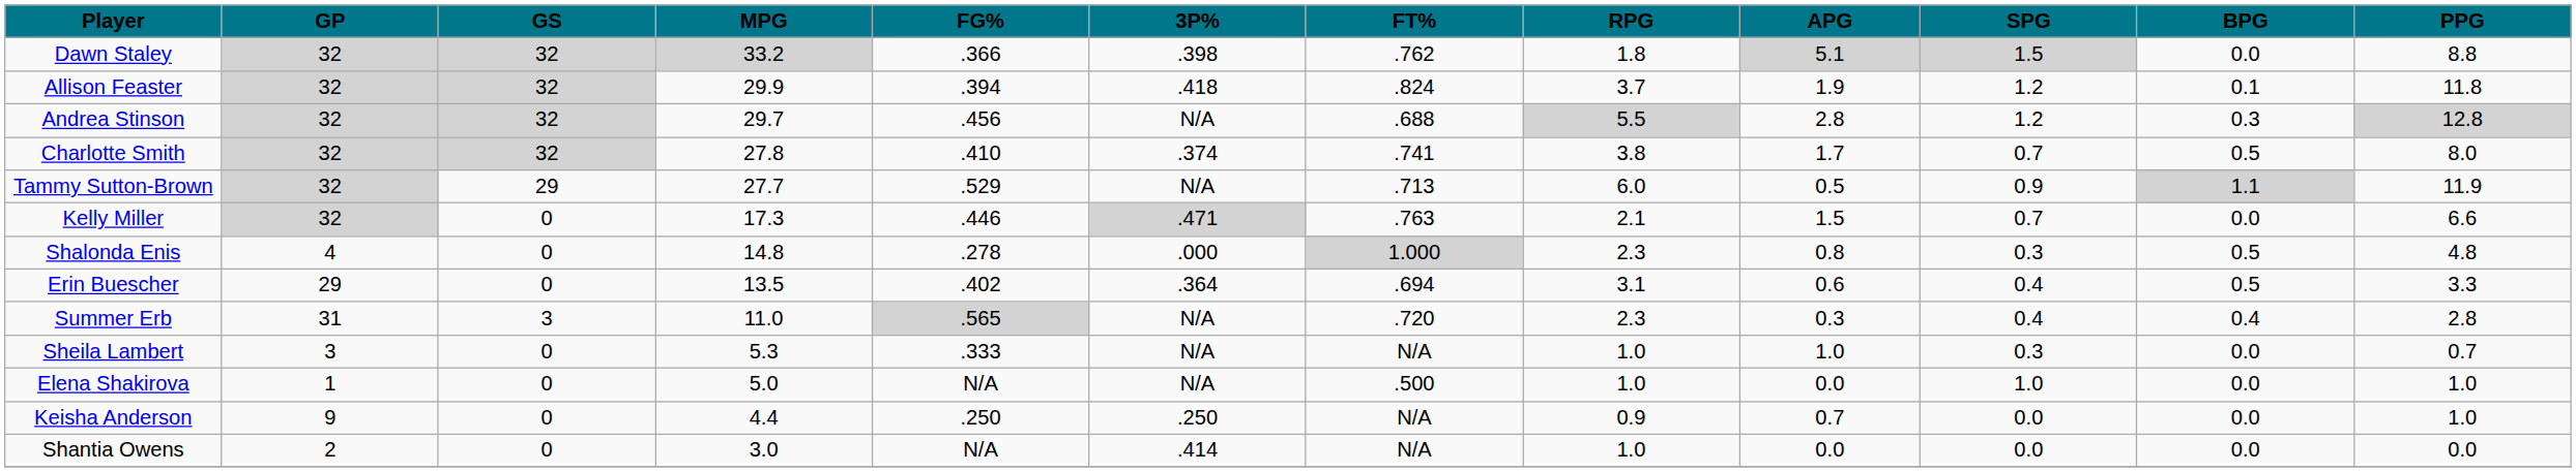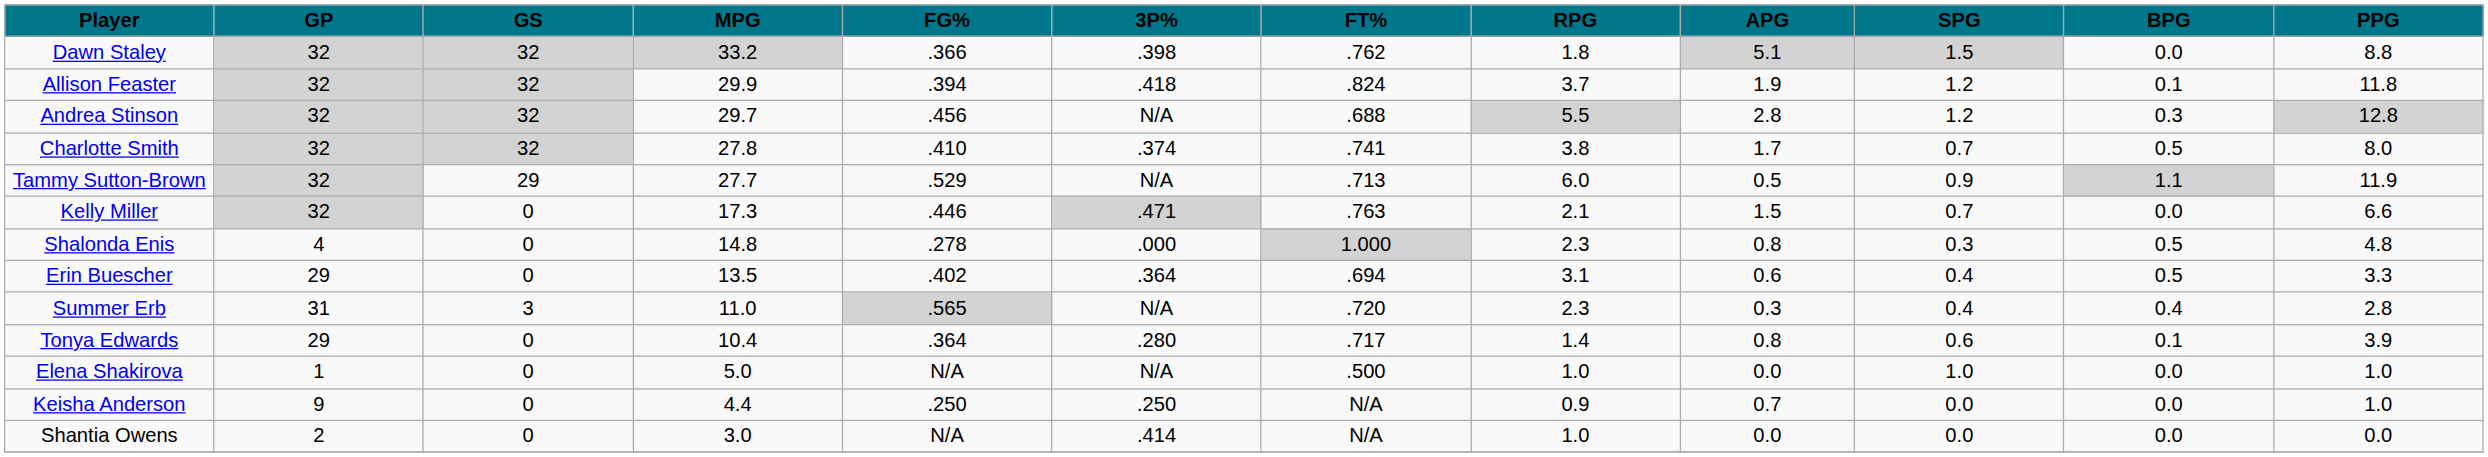+ row: Tonya Edwards | 29 | 0 | 10.4 | .364 | .280 | .717 | 1.4 | 0.8 | 0.6 | 0.1 | 3.9
- row: Sheila Lambert | 3 | 0 | 5.3 | .333 | N/A | N/A | 1.0 | 1.0 | 0.3 | 0.0 | 0.7
